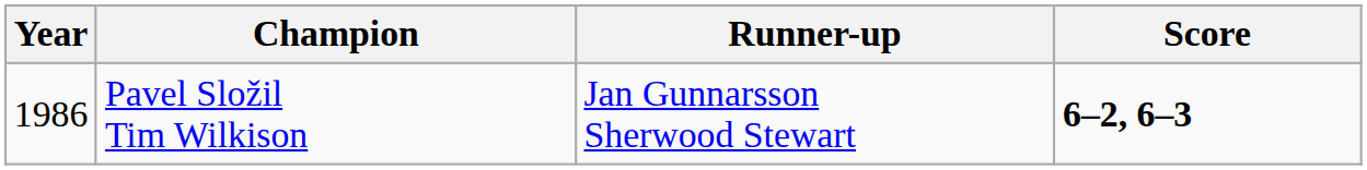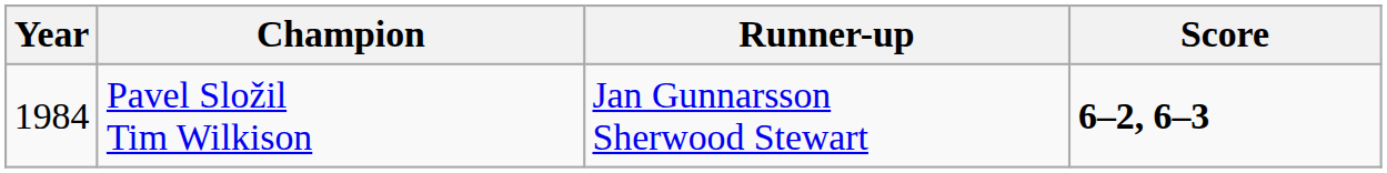Pavel Složil Tim Wilkison | Year: 1986 -> 1984
